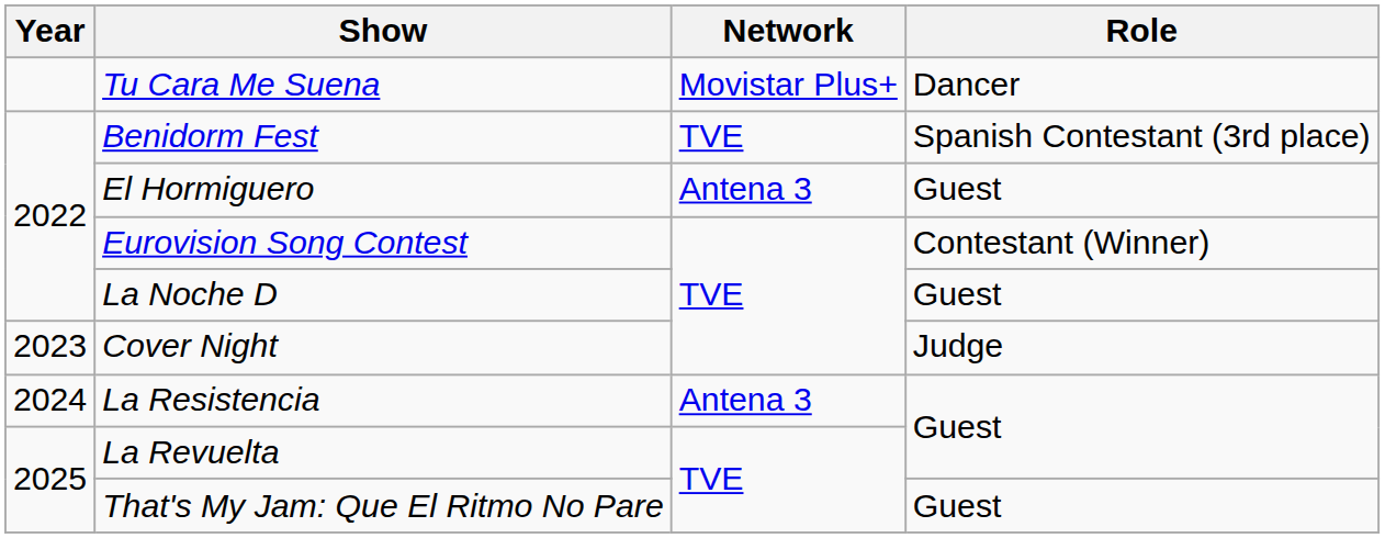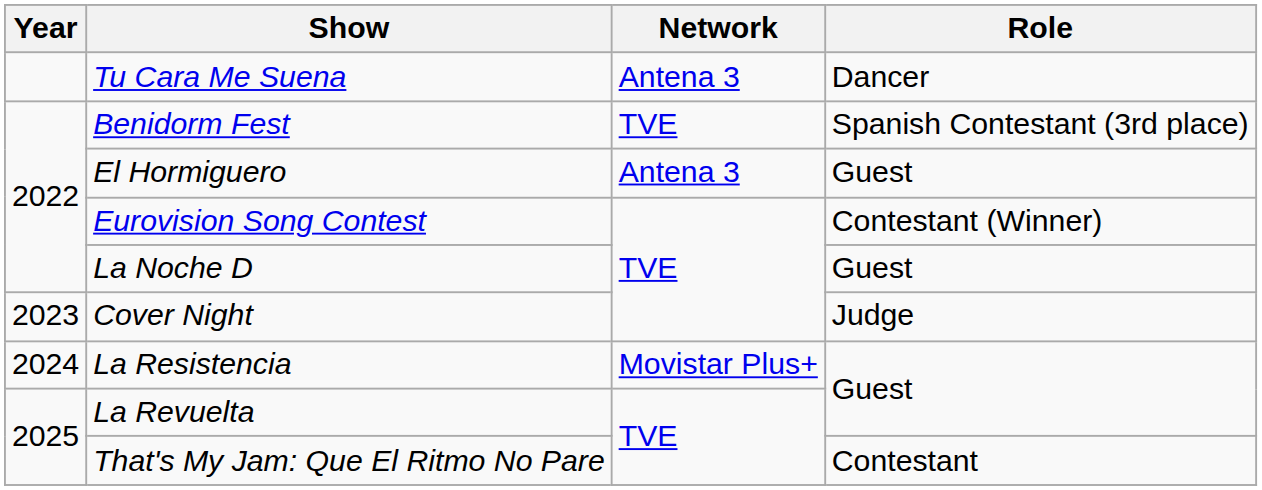Tu Cara Me Suena | Network: Movistar Plus+ -> Antena 3
La Resistencia | Network: Antena 3 -> Movistar Plus+
That's My Jam: Que El Ritmo No Pare | Role: Guest -> Contestant
